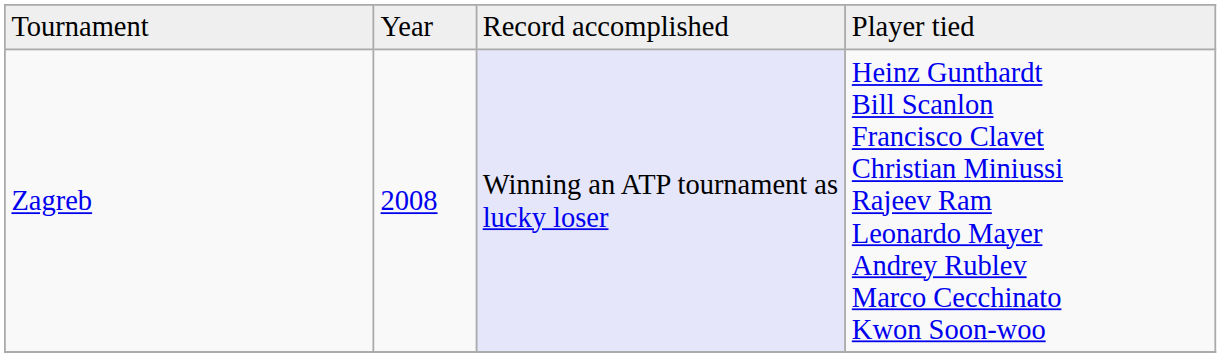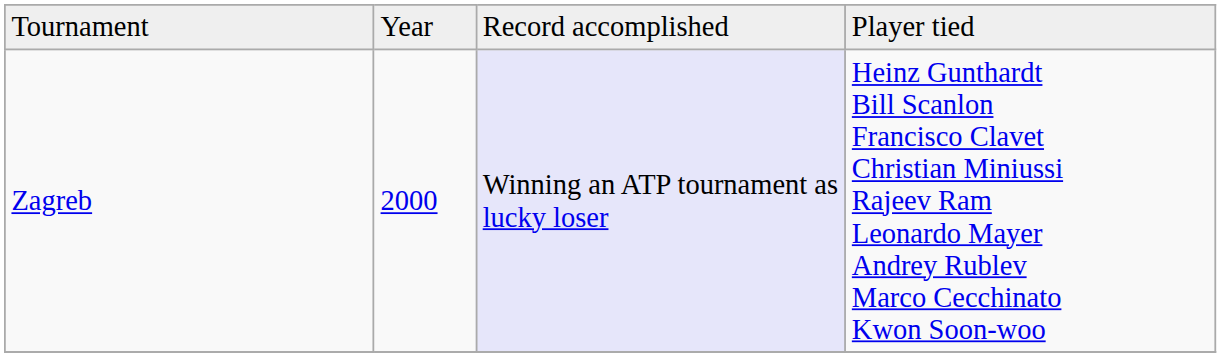Zagreb | column 2: 2008 -> 2000
